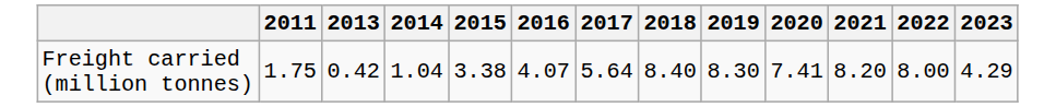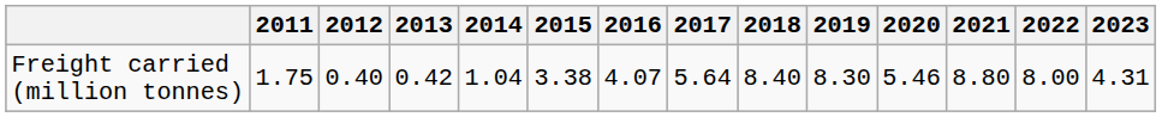+ column: 2012 | 0.40
Freight carried (million tonnes) | 2020: 7.41 -> 5.46
Freight carried (million tonnes) | 2021: 8.20 -> 8.80
Freight carried (million tonnes) | 2023: 4.29 -> 4.31
